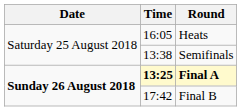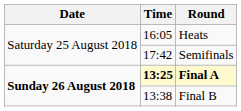Semifinals | Time: 13:38 -> 17:42
Final B | Time: 17:42 -> 13:38
